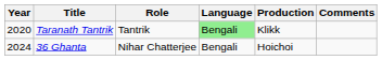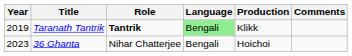Taranath Tantrik | Year: 2020 -> 2019
Taranath Tantrik | Role: normal -> bold
36 Ghanta | Year: 2024 -> 2023
